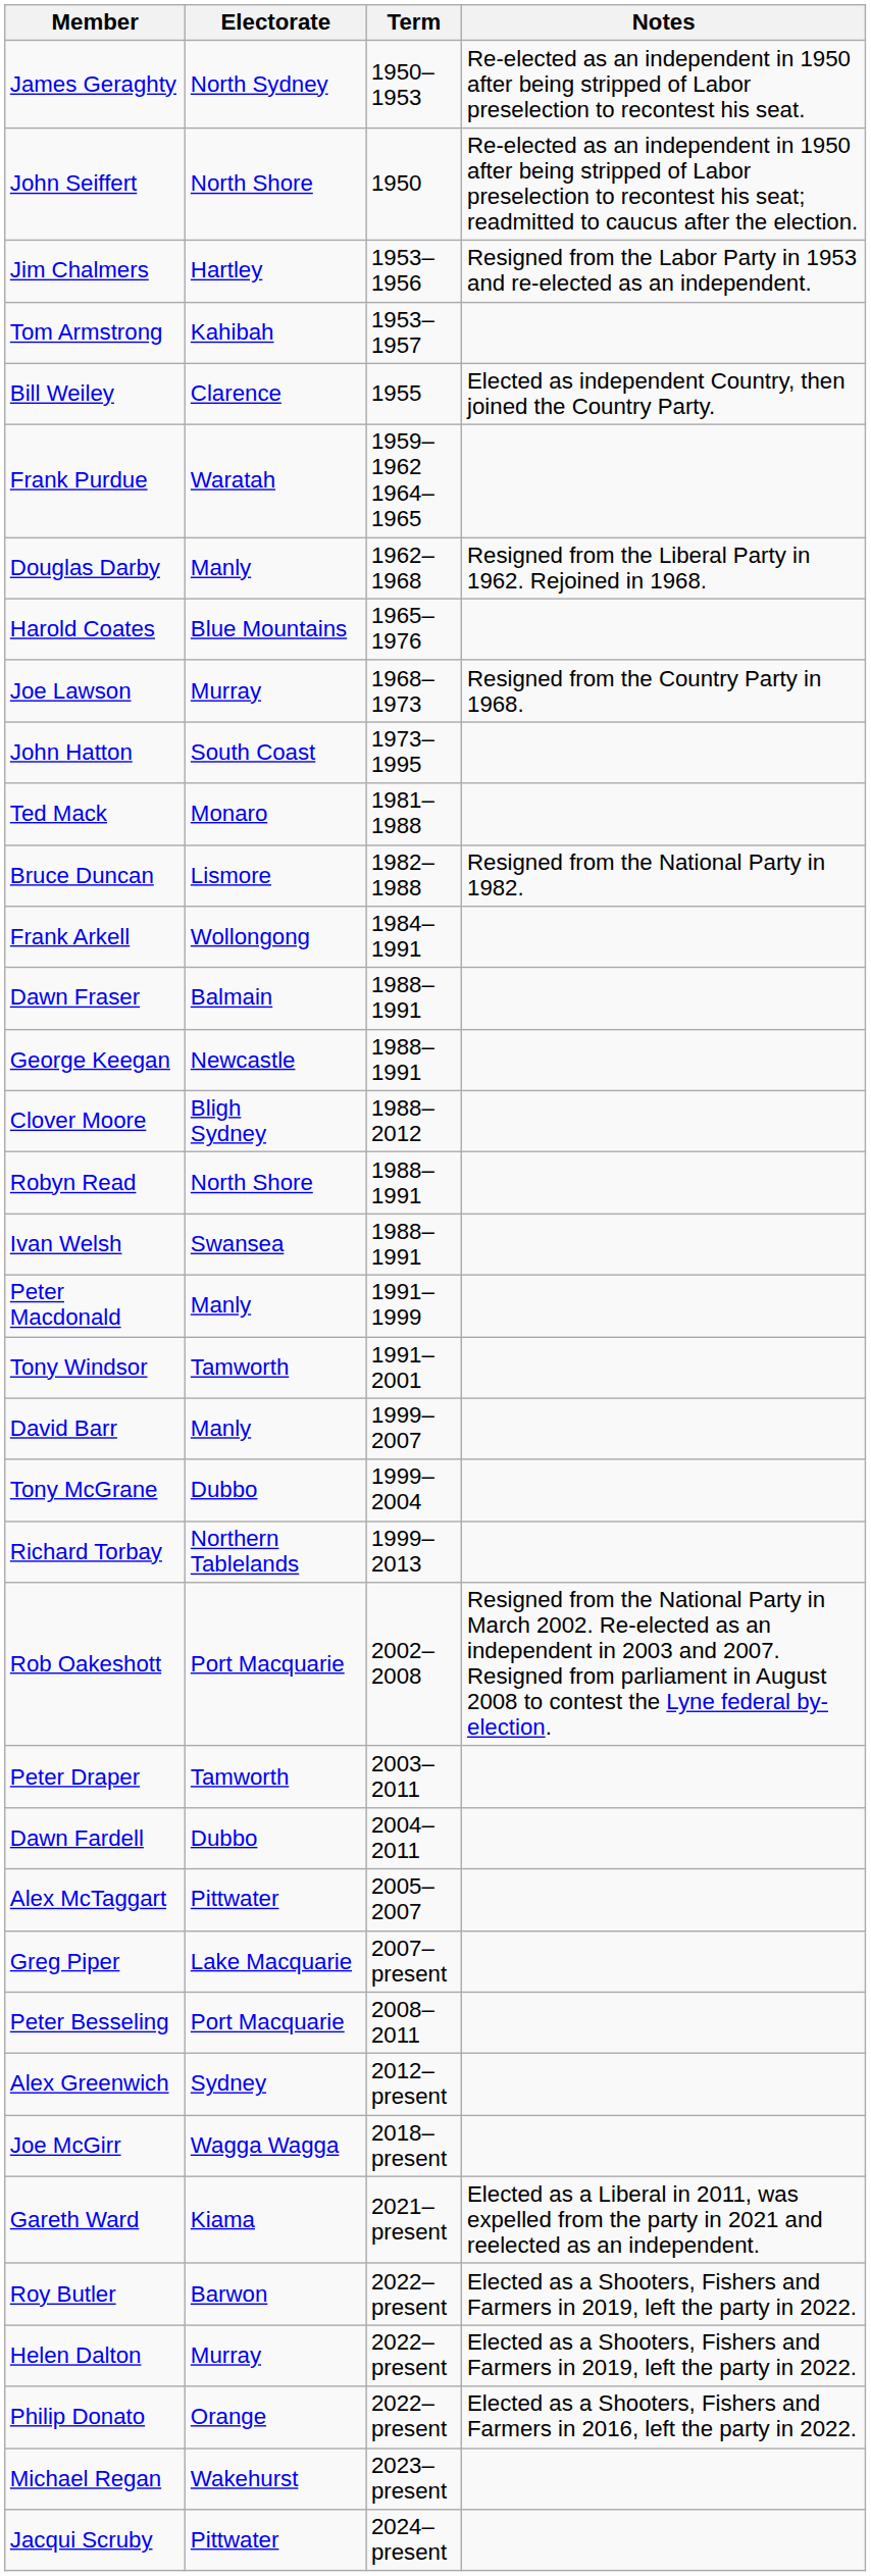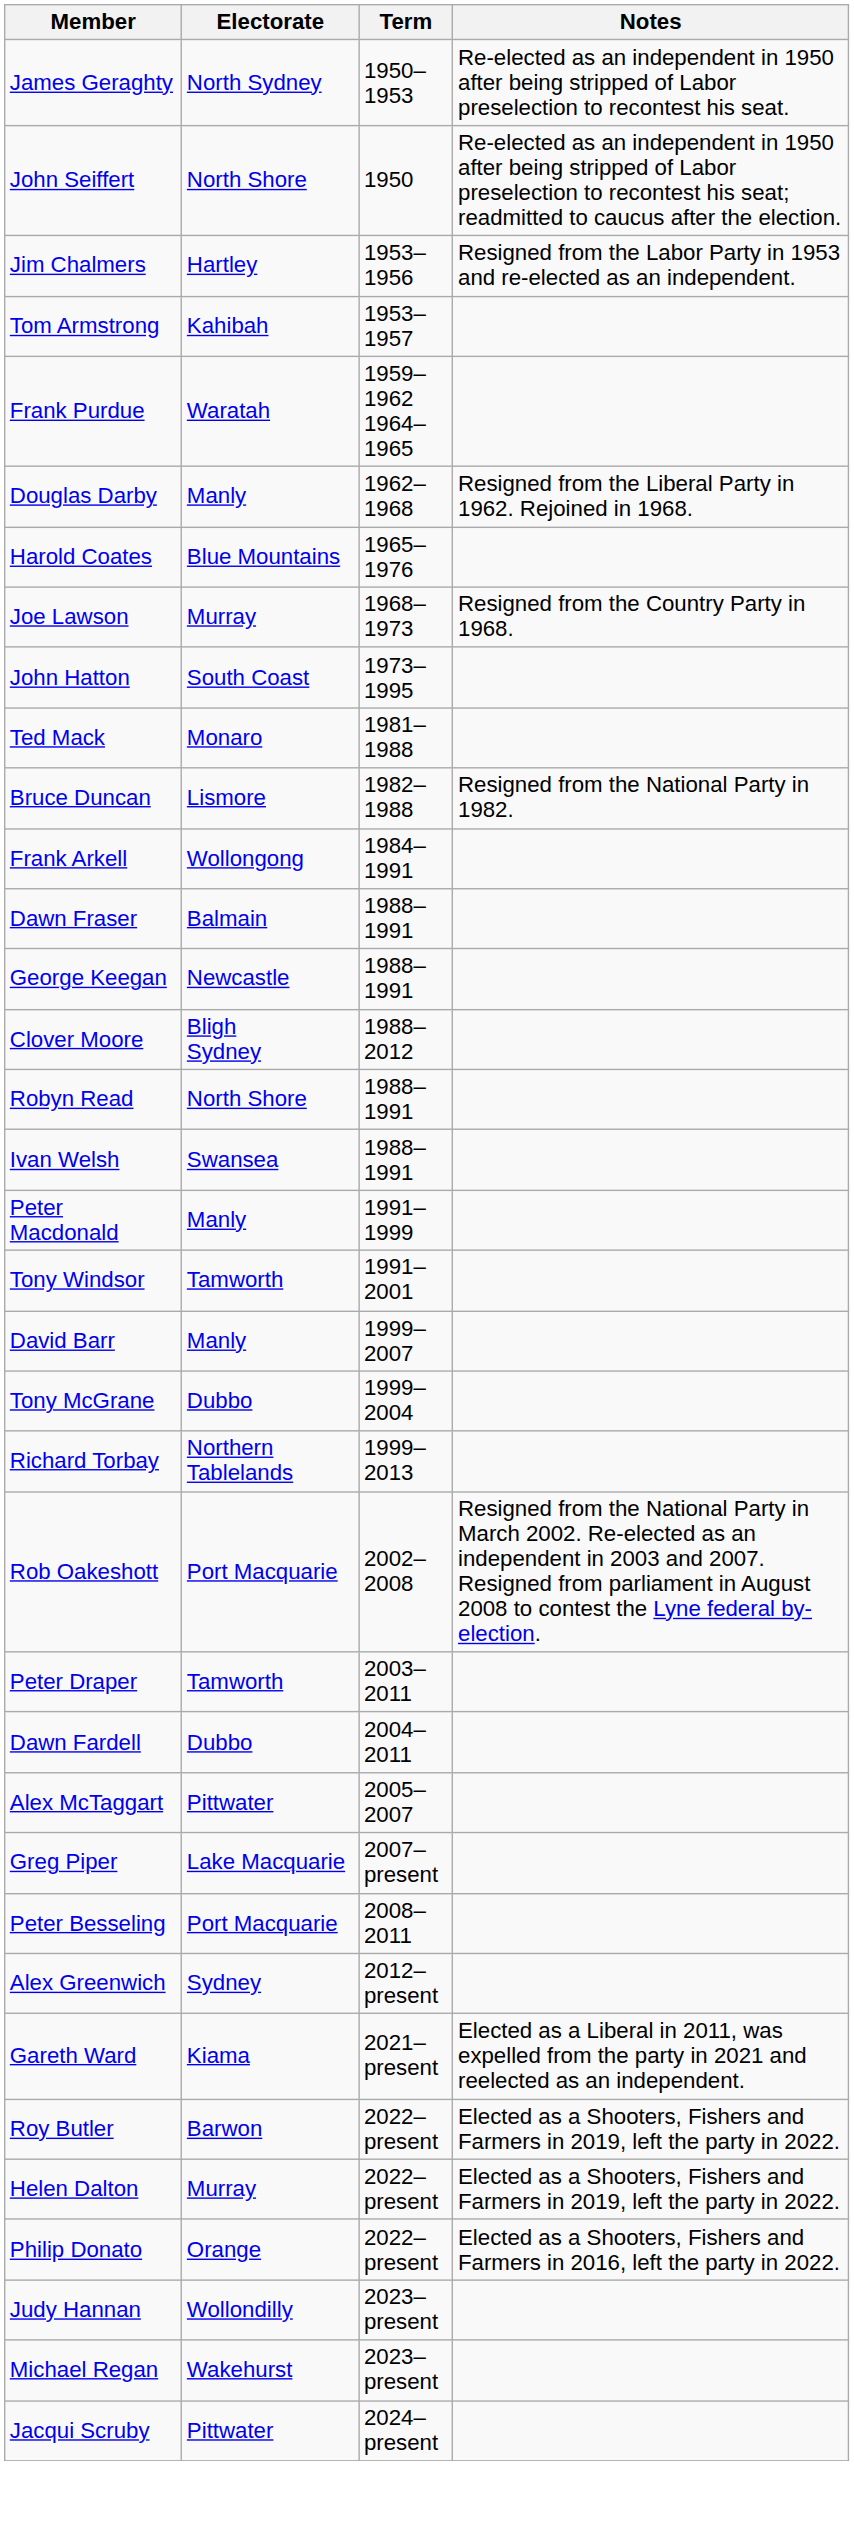- row: Bill Weiley | Clarence | 1955 | Elected as independent Country, then joined the Country Party.
- row: Joe McGirr | Wagga Wagga | 2018–present
+ row: Judy Hannan | Wollondilly | 2023–present
